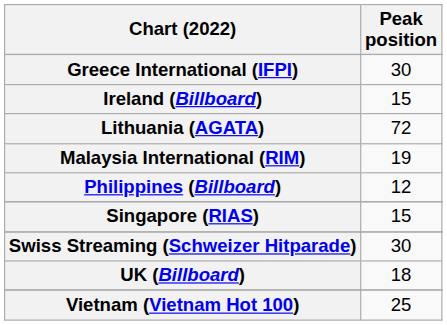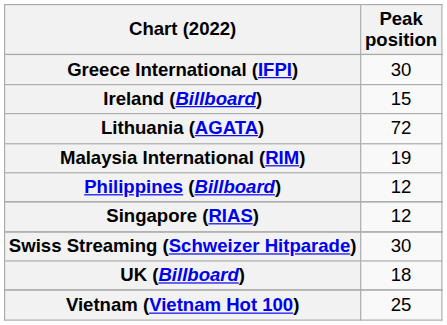Singapore (RIAS) | Peak position: 15 -> 12
